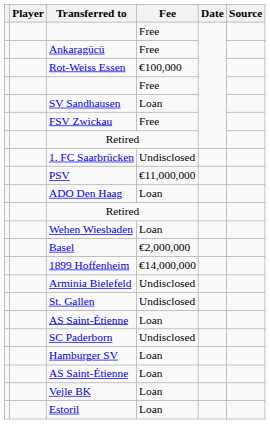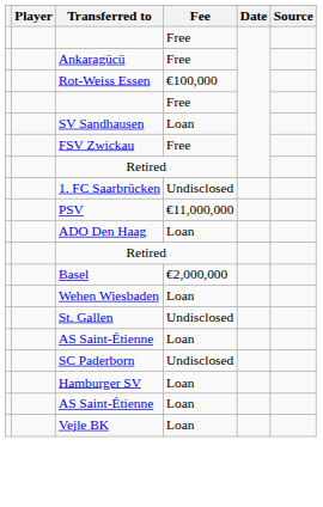rows swapped: Wehen Wiesbaden <-> Basel
- row: 1899 Hoffenheim | €14,000,000
- row: Arminia Bielefeld | Undisclosed
- row: Estoril | Loan
